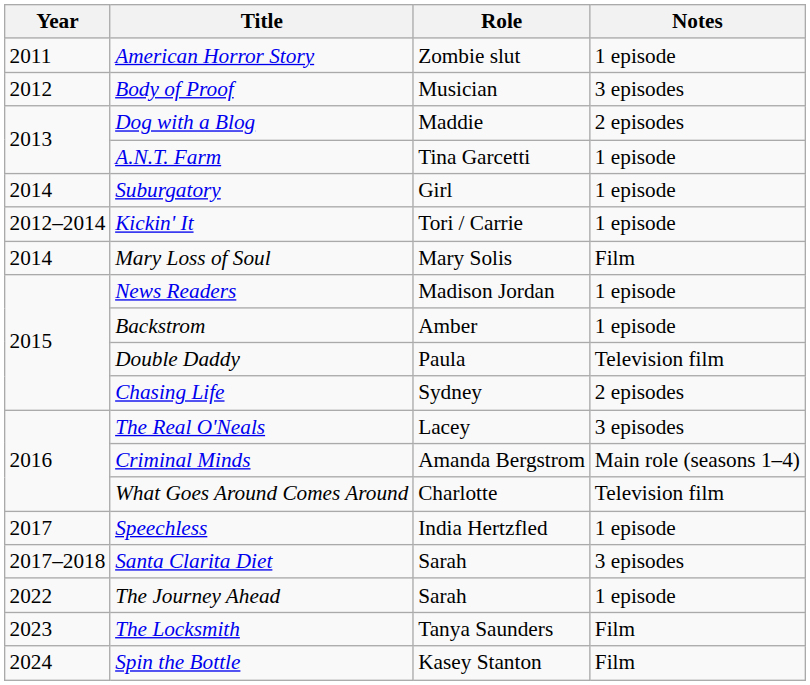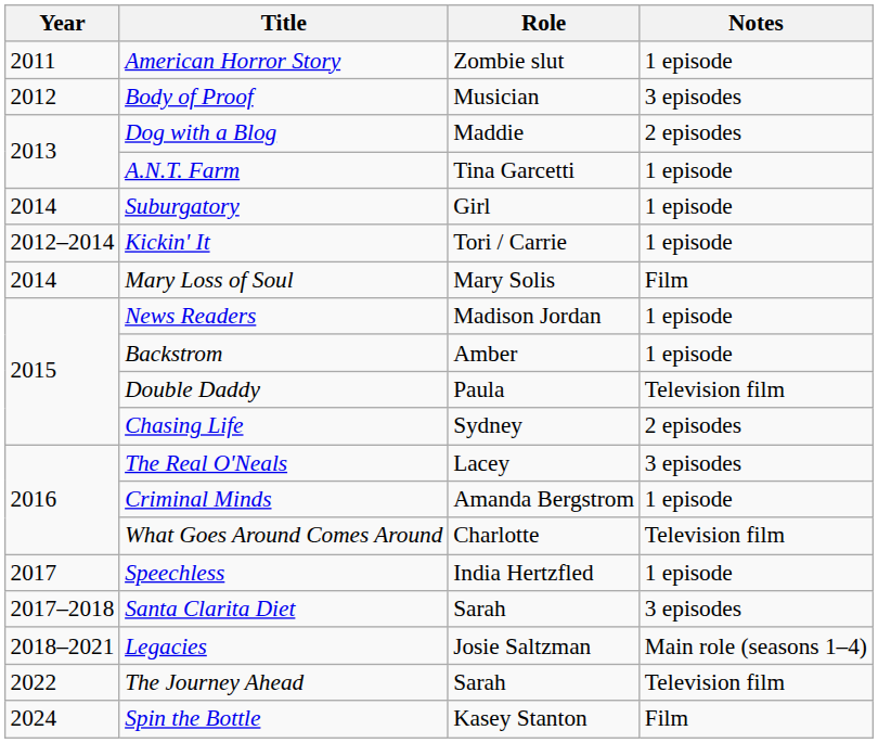Criminal Minds | Notes: Main role (seasons 1–4) -> 1 episode
+ row: 2018–2021 | Legacies | Josie Saltzman | Main role (seasons 1–4)
The Journey Ahead | Notes: 1 episode -> Television film
- row: 2023 | The Locksmith | Tanya Saunders | Film
